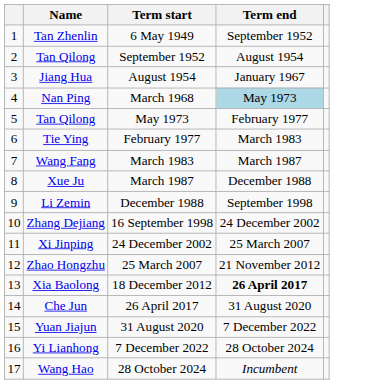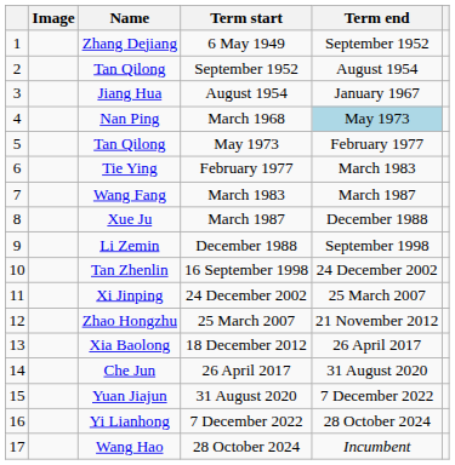+ column: Image
6 May 1949 | Name: Tan Zhenlin -> Zhang Dejiang
16 September 1998 | Name: Zhang Dejiang -> Tan Zhenlin
18 December 2012 | Term end: bold -> normal
